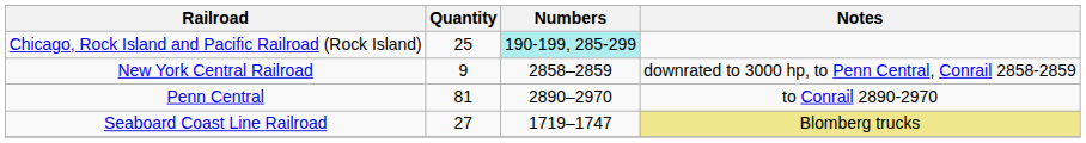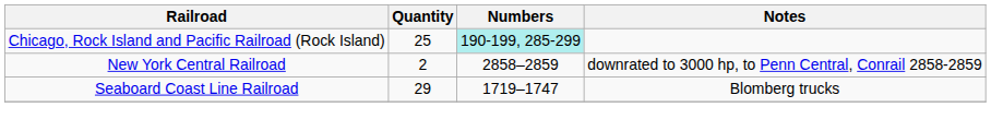New York Central Railroad | Quantity: 9 -> 2
- row: Penn Central | 81 | 2890–2970 | to Conrail 2890-2970
Seaboard Coast Line Railroad | Quantity: 27 -> 29
Seaboard Coast Line Railroad | Notes: khaki background -> no background
